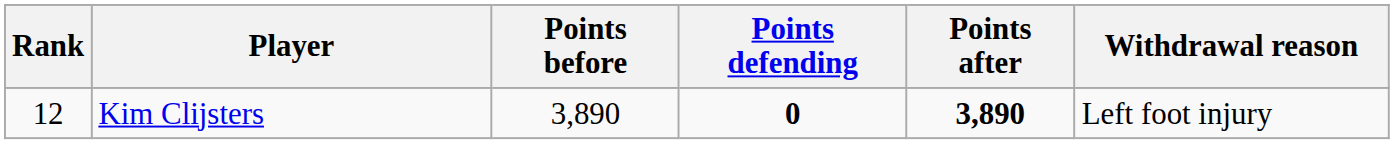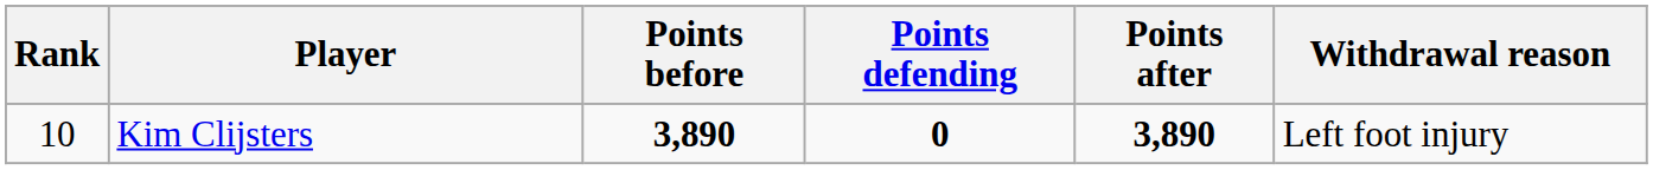Kim Clijsters | Rank: 12 -> 10
Kim Clijsters | Points before: normal -> bold
